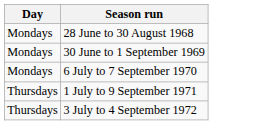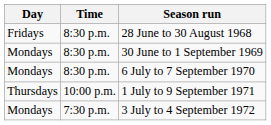+ column: Time | 8:30 p.m. | 8:30 p.m. | 8:30 p.m. | 10:00 p.m. | 7:30 p.m.
28 June to 30 August 1968 | Day: Mondays -> Fridays
3 July to 4 September 1972 | Day: Thursdays -> Mondays
